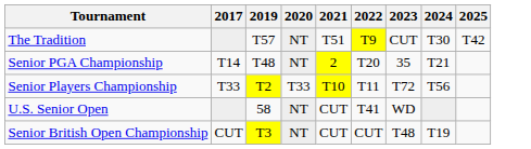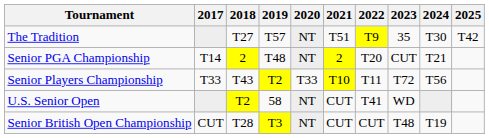+ column: 2018 | T27 | 2 | T43 | T2 | T28
The Tradition | 2023: CUT -> 35
Senior PGA Championship | 2023: 35 -> CUT
